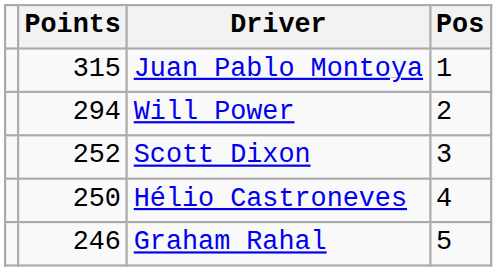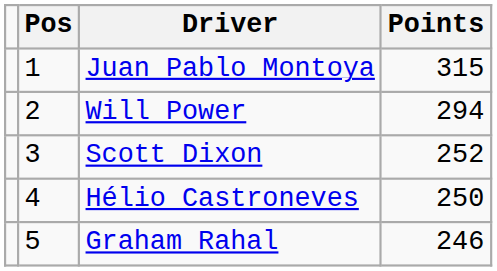columns swapped: Pos <-> Points
